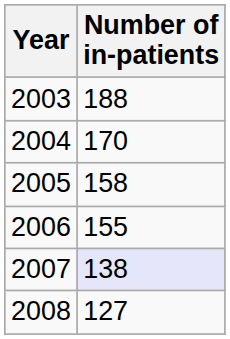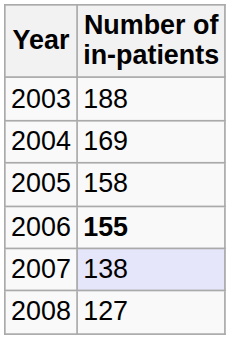2004 | Number of in-patients: 170 -> 169
2006 | Number of in-patients: normal -> bold
